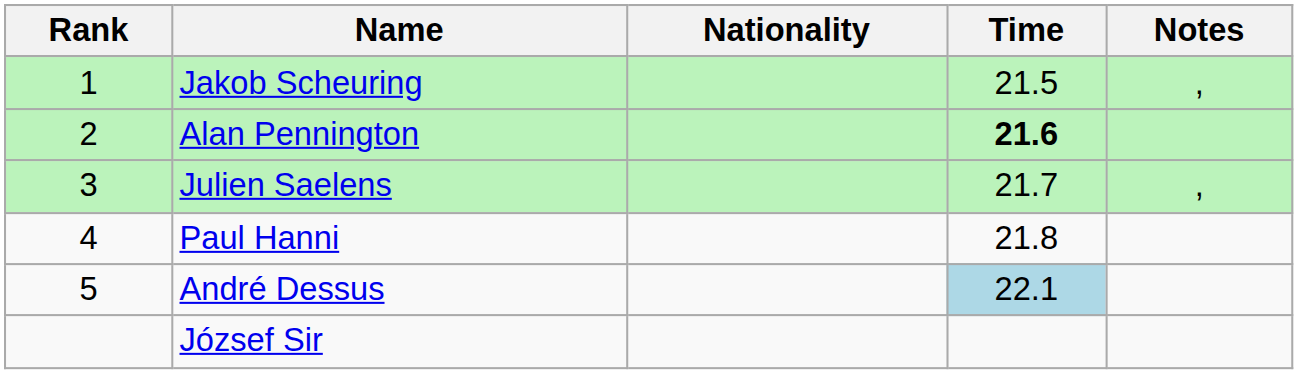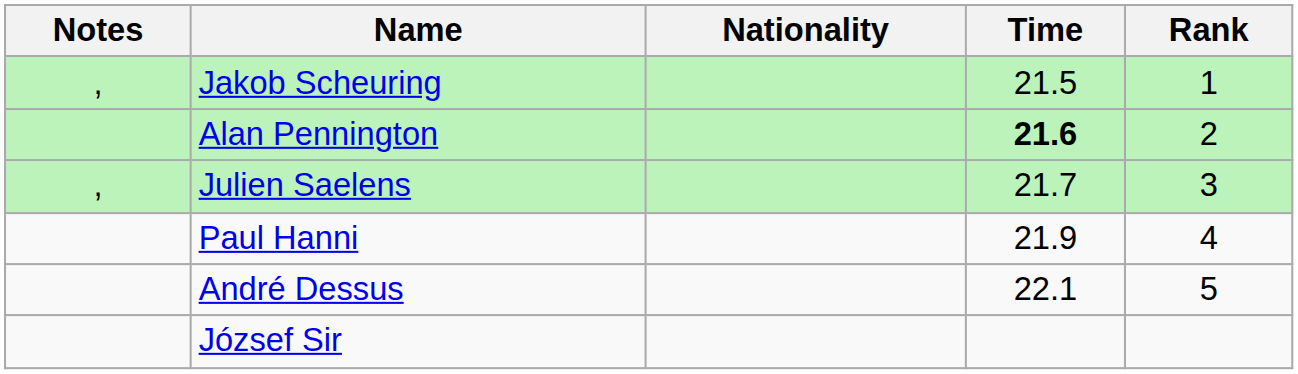columns swapped: Rank <-> Notes
Paul Hanni | Time: 21.8 -> 21.9
André Dessus | Time: lightblue background -> no background
